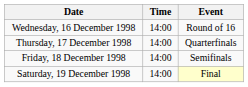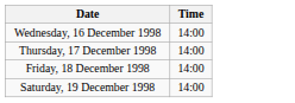- column: Event | Round of 16 | Quarterfinals | Semifinals | Final
